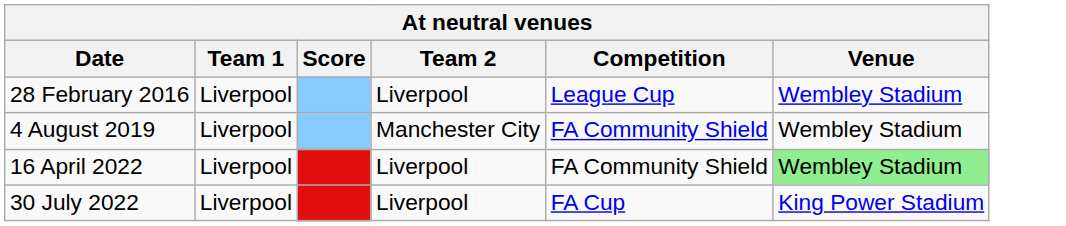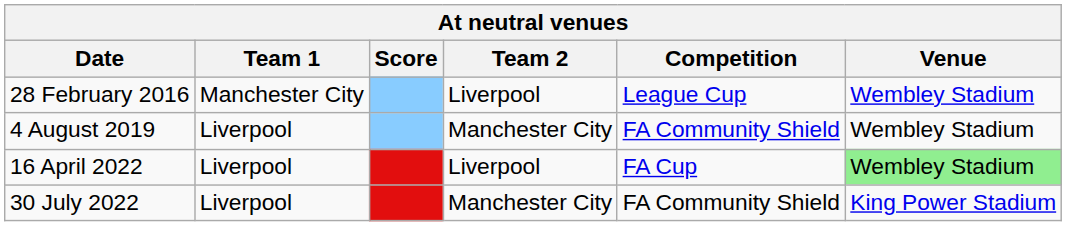28 February 2016 | Team 1: Liverpool -> Manchester City
16 April 2022 | Competition: FA Community Shield -> FA Cup
30 July 2022 | Team 2: Liverpool -> Manchester City
30 July 2022 | Competition: FA Cup -> FA Community Shield
